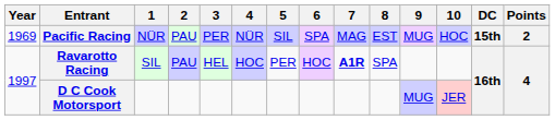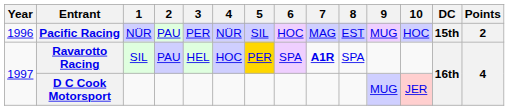Pacific Racing | Year: 1969 -> 1996
Pacific Racing | 6: SPA -> HOC
Ravarotto Racing | 5: no background -> gold background
Ravarotto Racing | 6: HOC -> SPA
